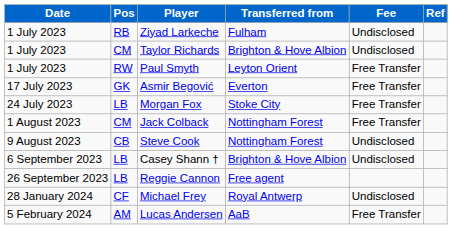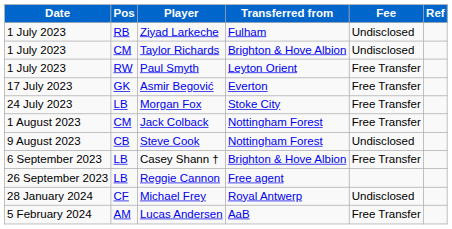Casey Shann † | Fee: Undisclosed -> Free Transfer
